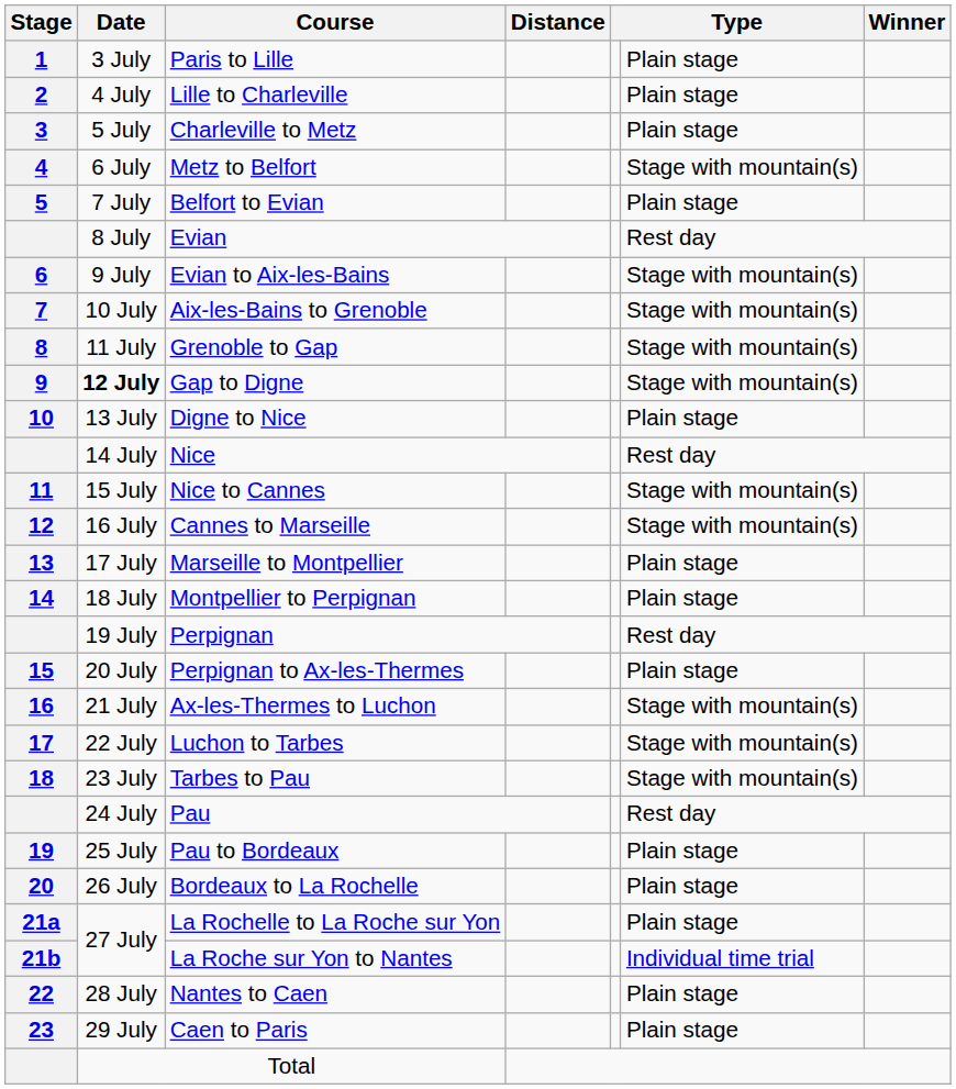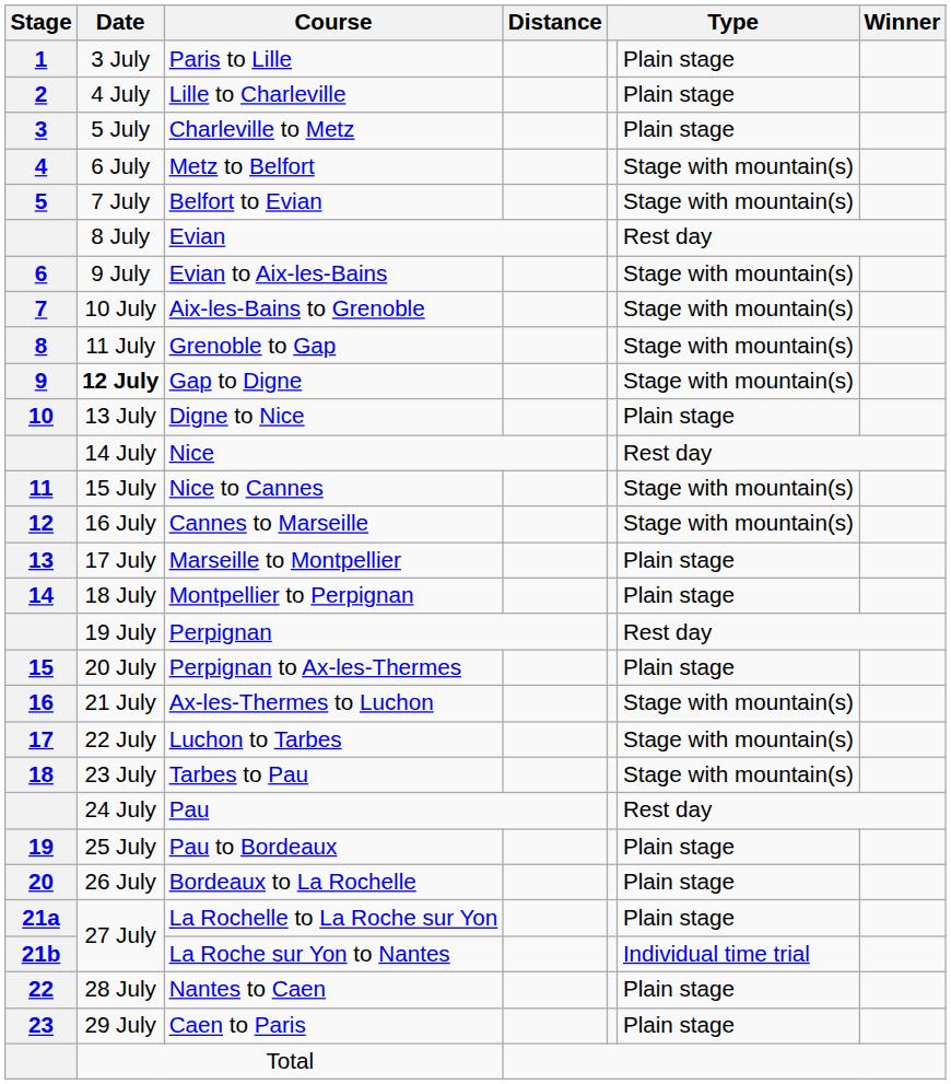Belfort to Evian | column 6: Plain stage -> Stage with mountain(s)
